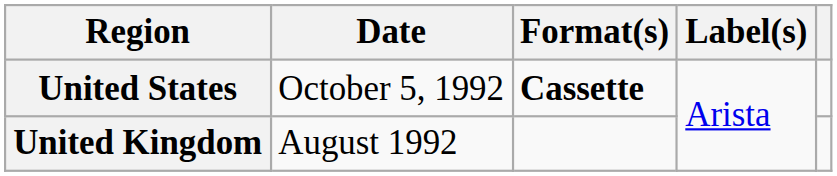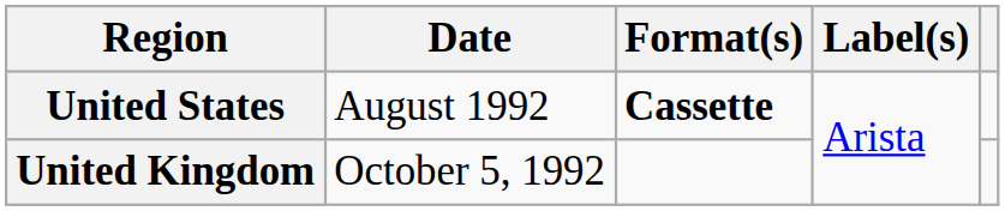United States | Date: October 5, 1992 -> August 1992
United Kingdom | Date: August 1992 -> October 5, 1992
